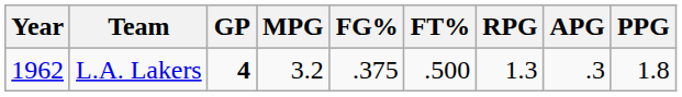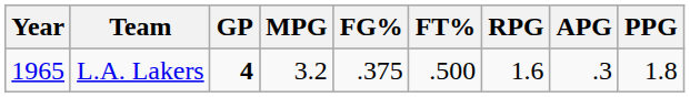L.A. Lakers | Year: 1962 -> 1965
L.A. Lakers | RPG: 1.3 -> 1.6
